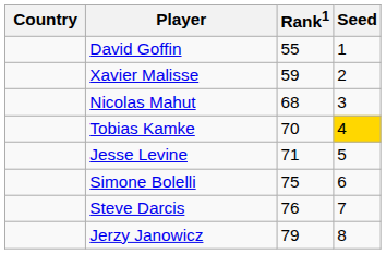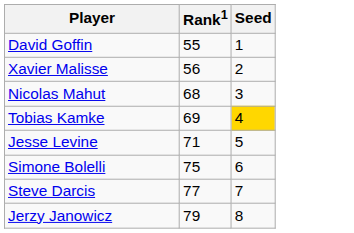- column: Country
Xavier Malisse | Rank1: 59 -> 56
Tobias Kamke | Rank1: 70 -> 69
Steve Darcis | Rank1: 76 -> 77
